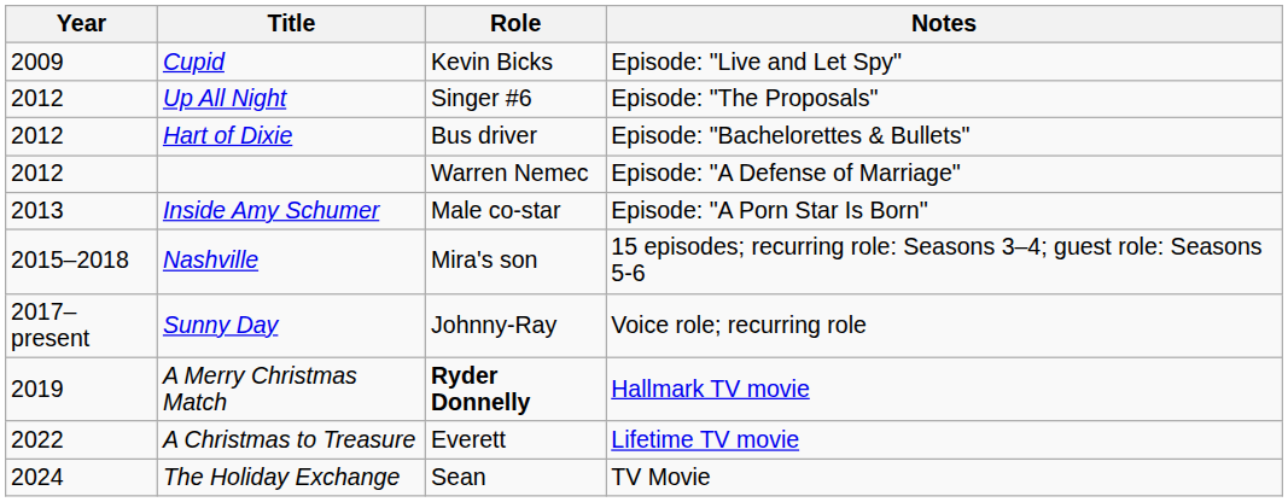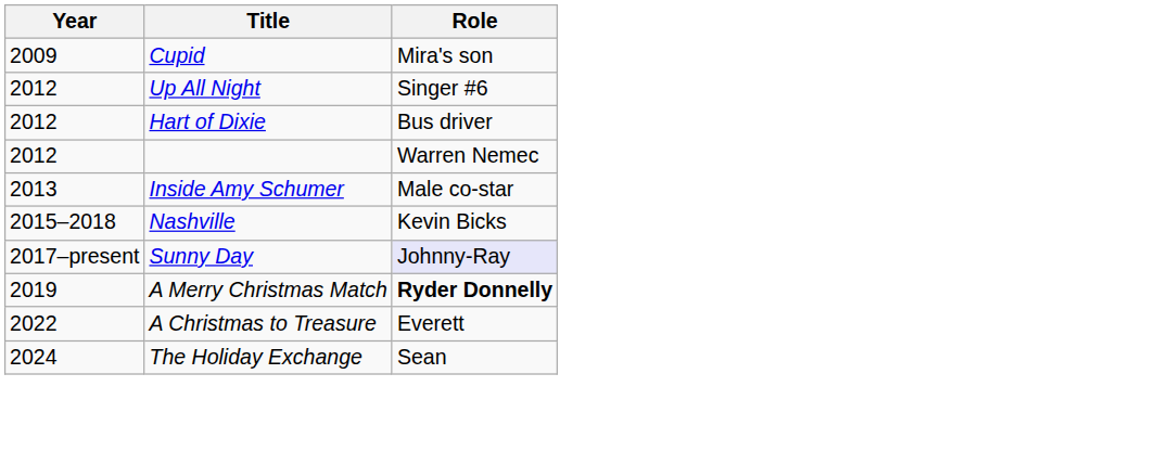- column: Notes | Episode: "Live and Let Spy" | Episode: "The Proposals" | Episode: "Bachelorettes & Bullets" | Episode: "A Defense of Marriage" | Episode: "A Porn Star Is Born" | 15 episodes; recurring role: Seasons 3–4; guest role: Seasons 5-6 | Voice role; recurring role | Hallmark TV movie | Lifetime TV movie | TV Movie
Cupid | Role: Kevin Bicks -> Mira's son
Nashville | Role: Mira's son -> Kevin Bicks
Sunny Day | Role: no background -> lavender background
